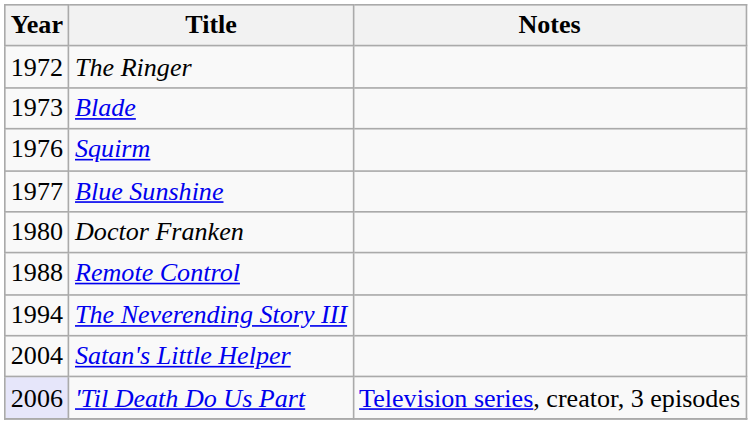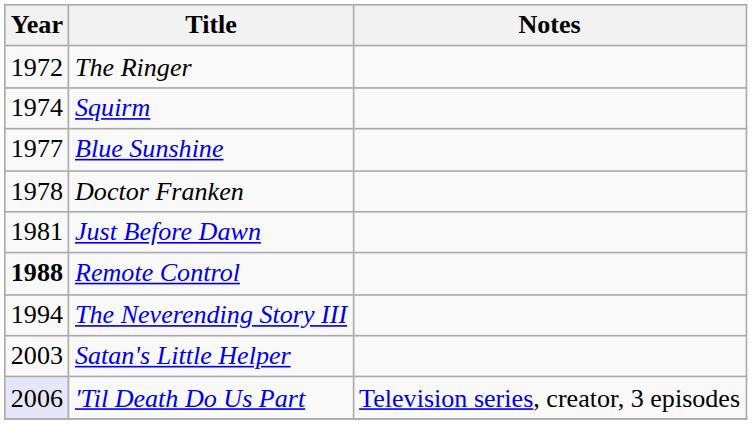- row: 1973 | Blade
Squirm | Year: 1976 -> 1974
Doctor Franken | Year: 1980 -> 1978
+ row: 1981 | Just Before Dawn
Remote Control | Year: normal -> bold
Satan's Little Helper | Year: 2004 -> 2003
